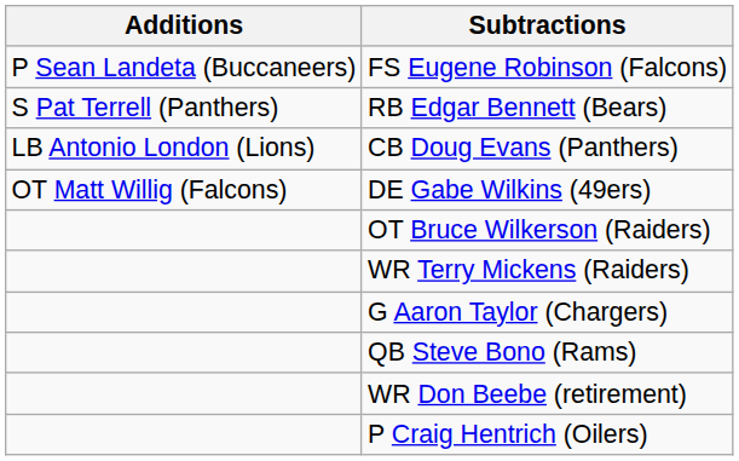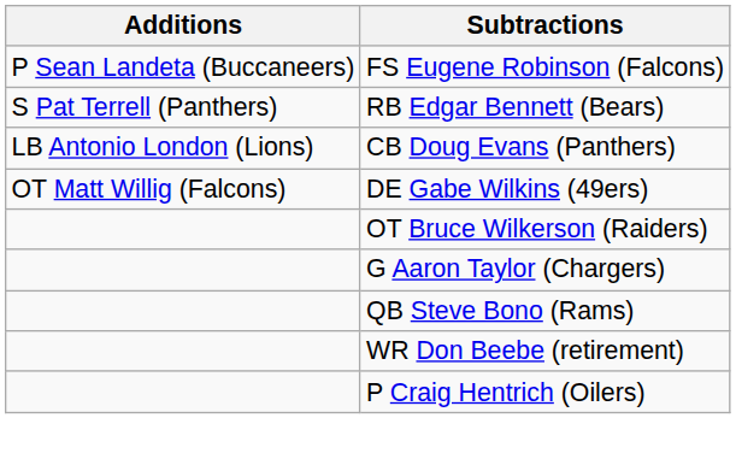- row: WR Terry Mickens (Raiders)
